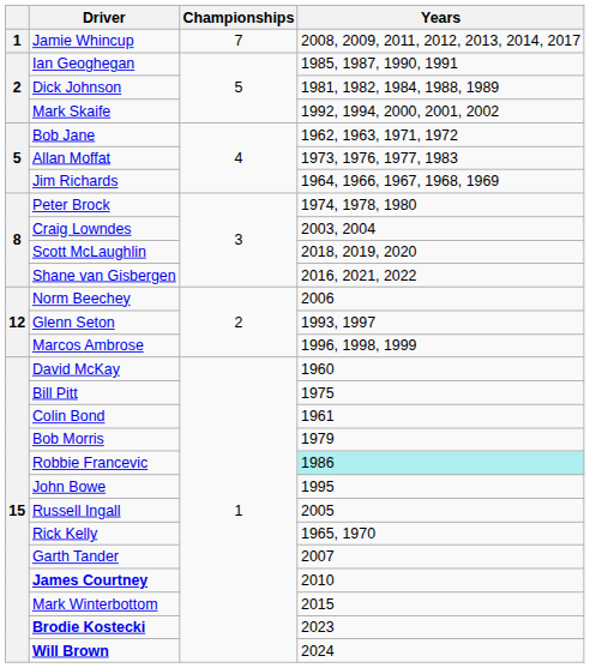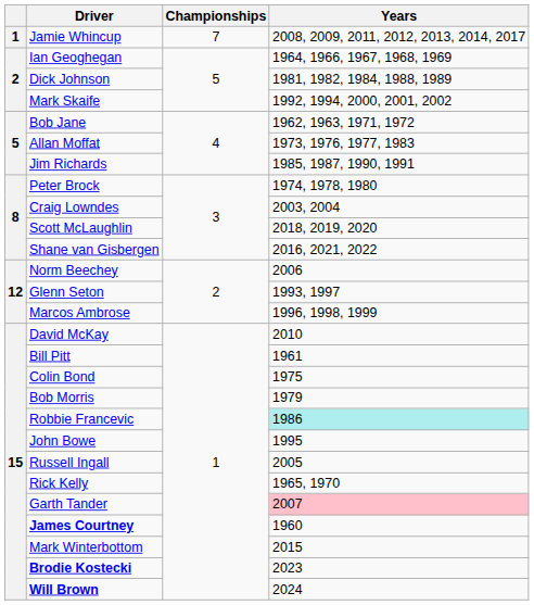Ian Geoghegan | Years: 1985, 1987, 1990, 1991 -> 1964, 1966, 1967, 1968, 1969
Jim Richards | Years: 1964, 1966, 1967, 1968, 1969 -> 1985, 1987, 1990, 1991
David McKay | Years: 1960 -> 2010
Bill Pitt | Years: 1975 -> 1961
Colin Bond | Years: 1961 -> 1975
Garth Tander | Years: no background -> pink background
James Courtney | Years: 2010 -> 1960
